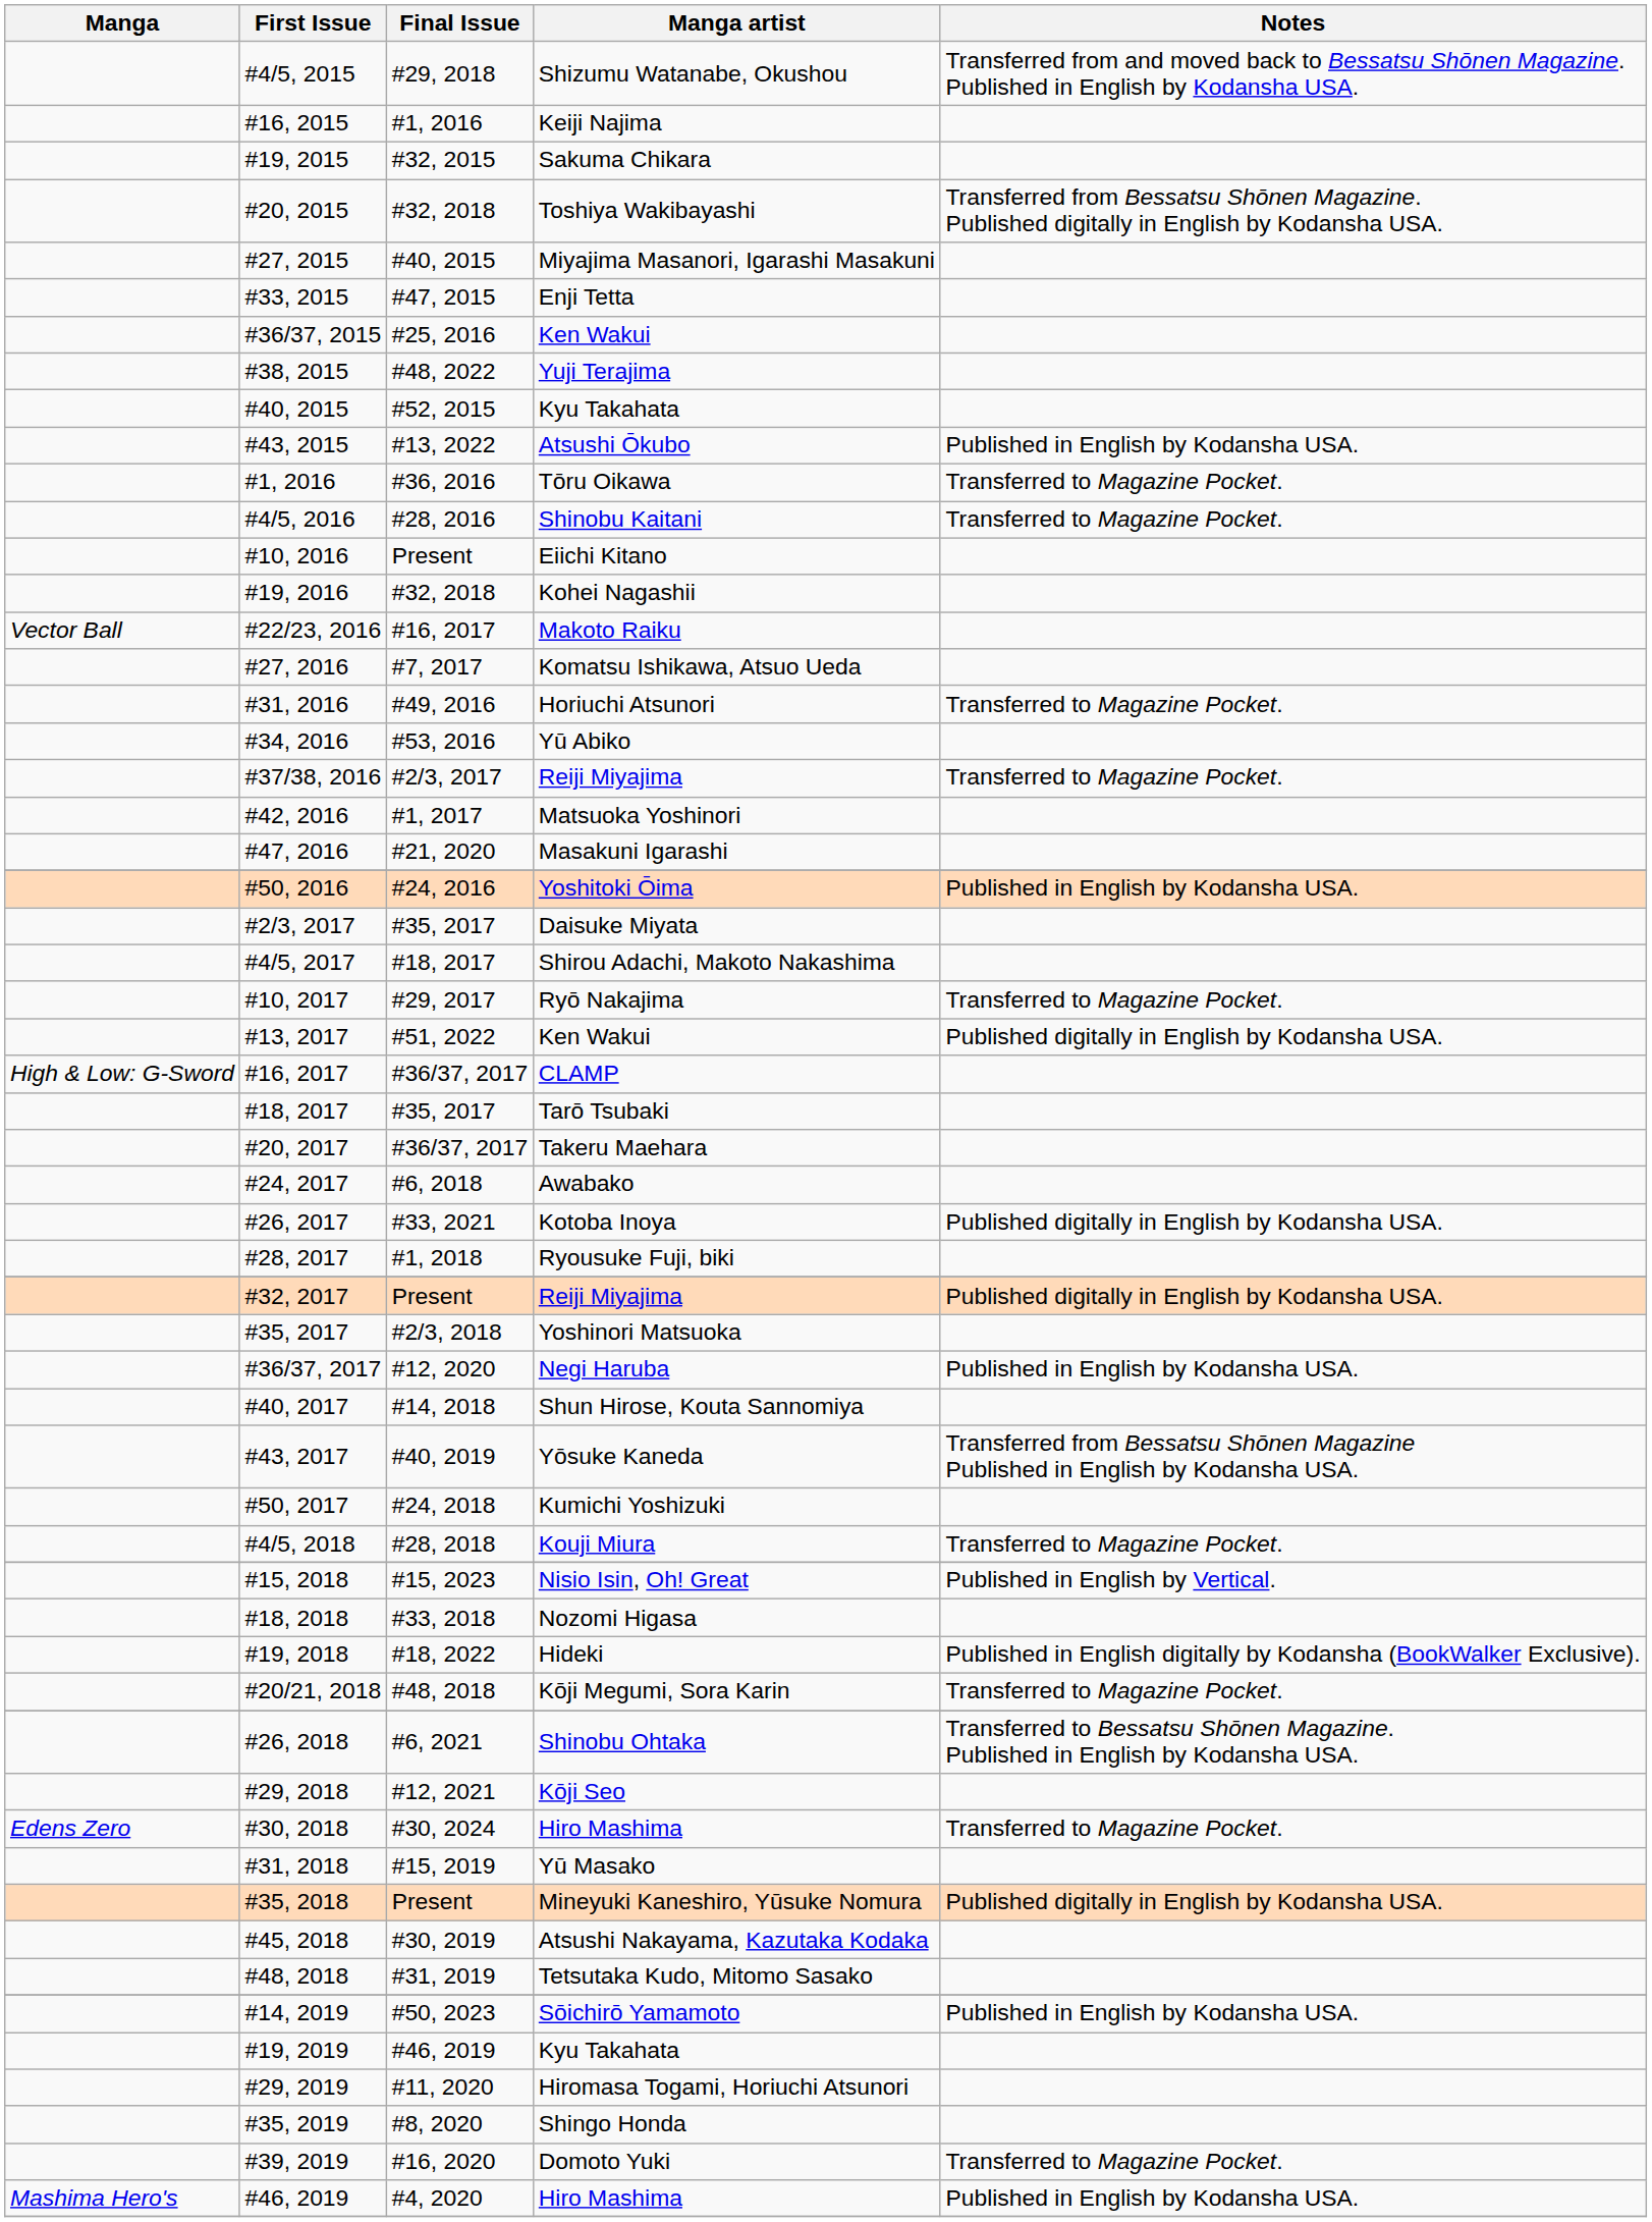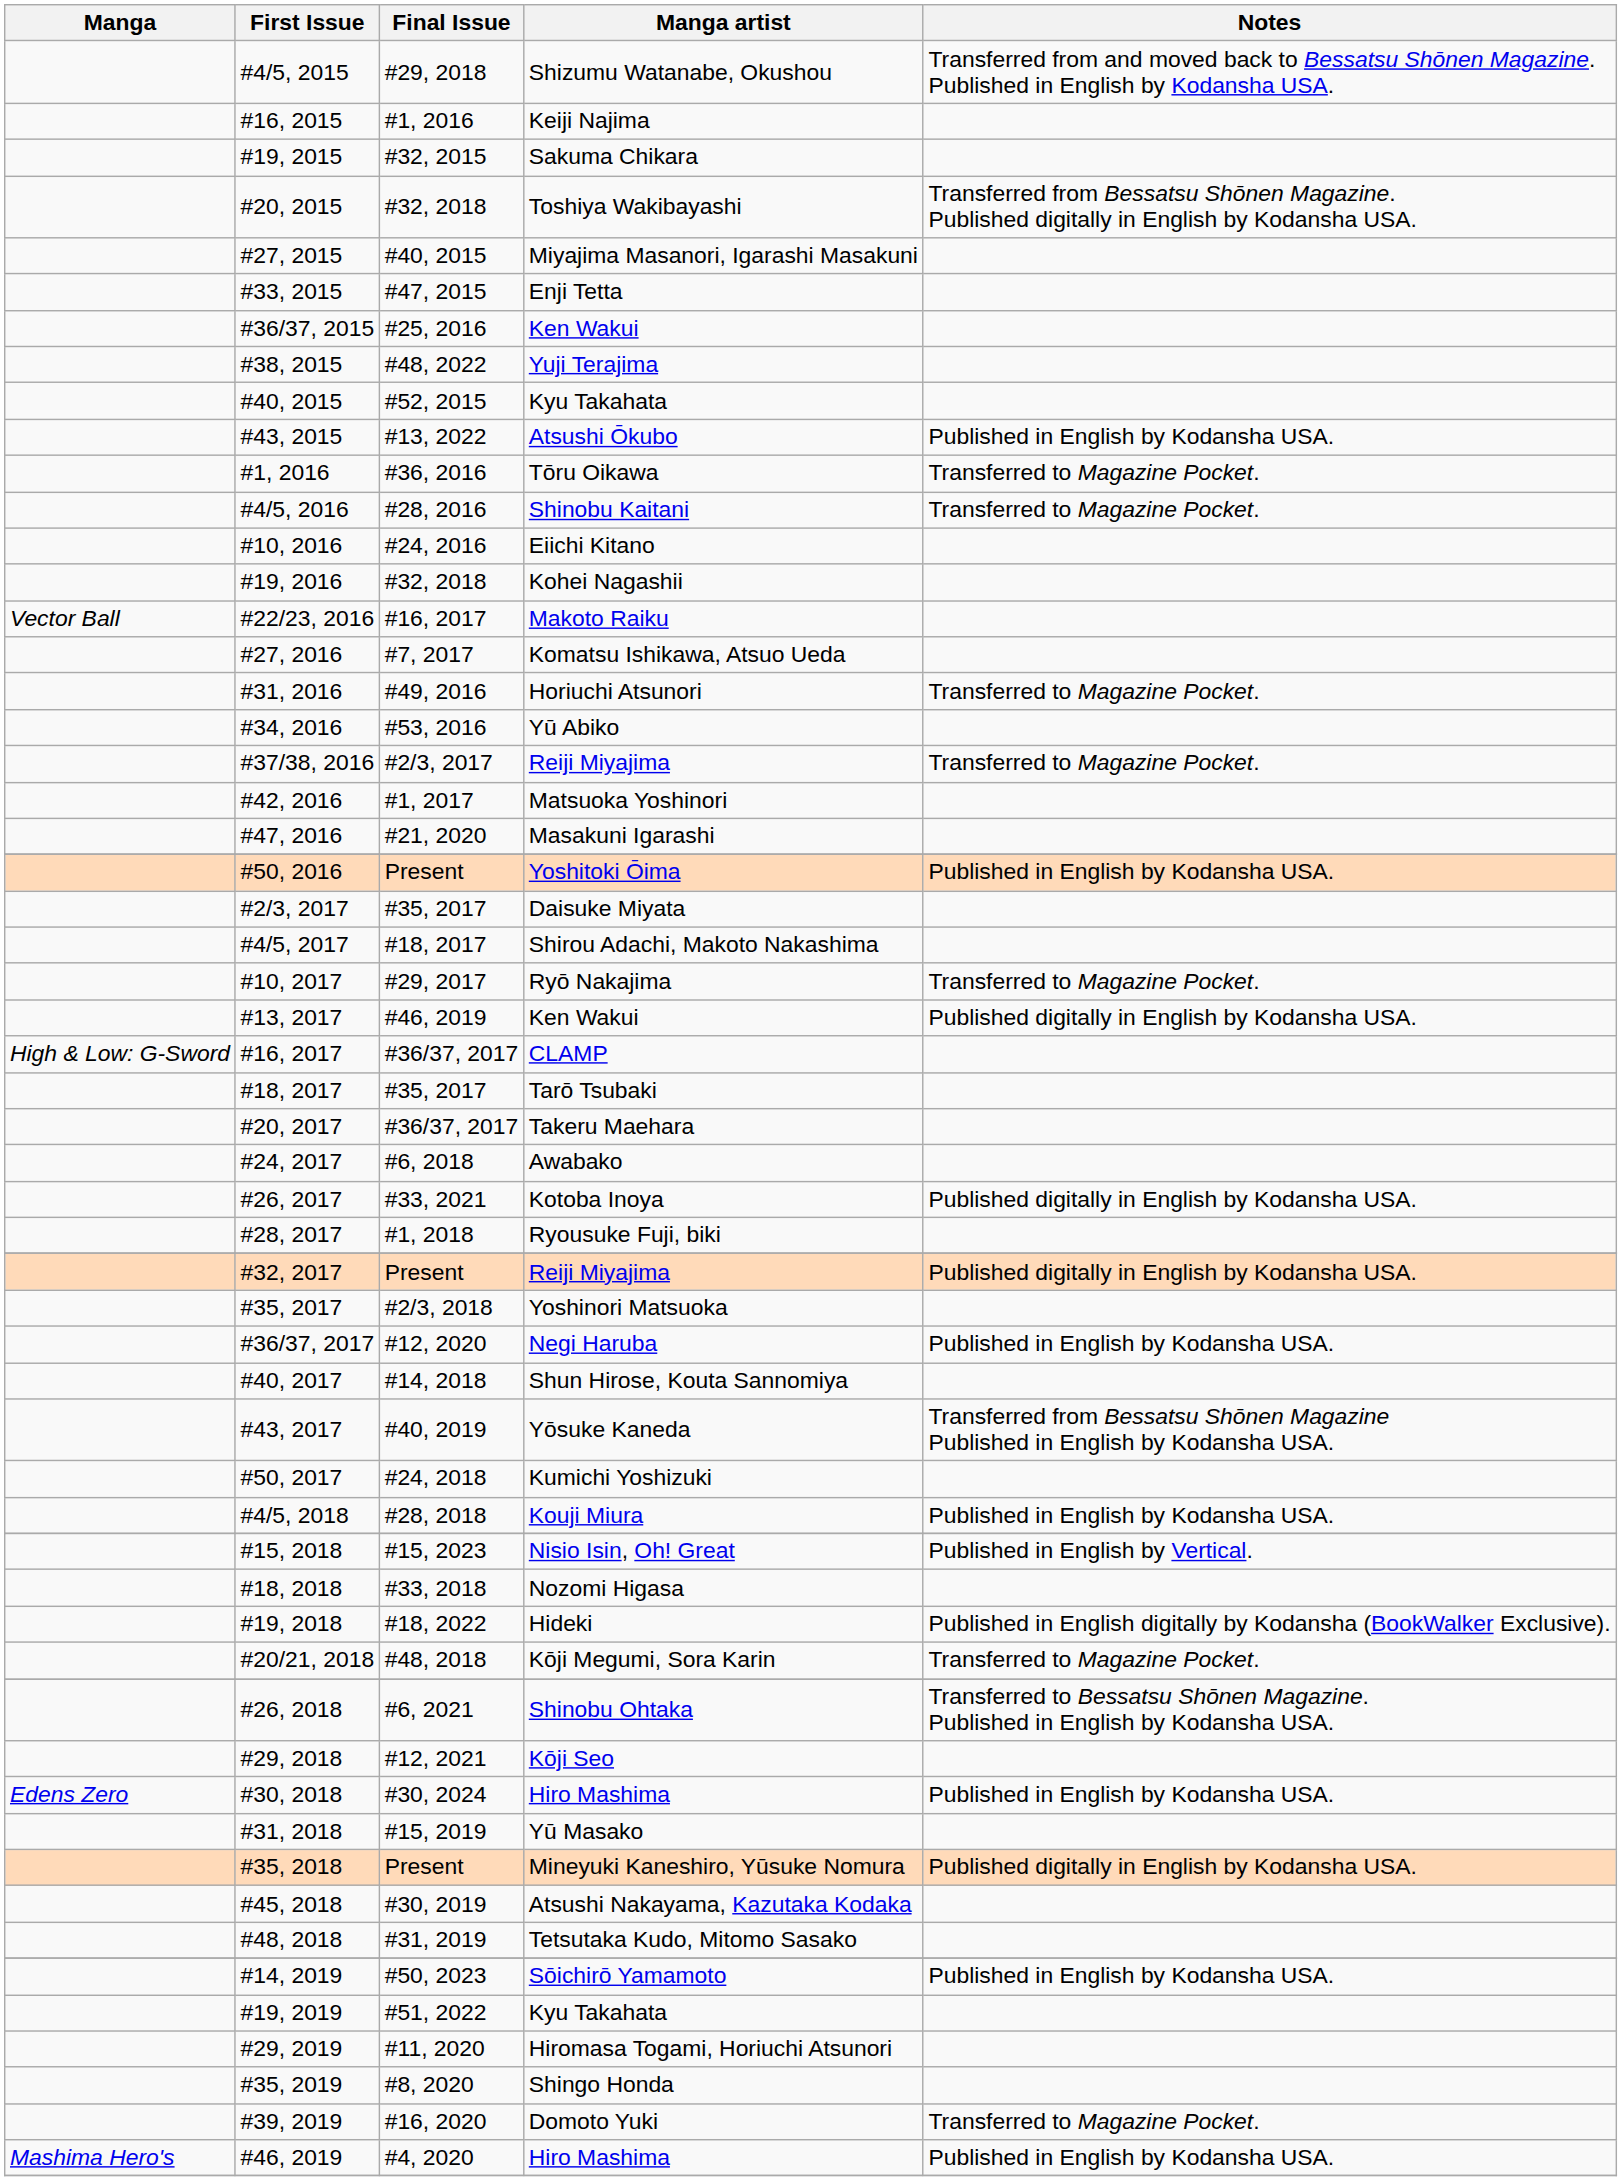Eiichi Kitano | Final Issue: Present -> #24, 2016
Yoshitoki Ōima | Final Issue: #24, 2016 -> Present
#13, 2017 / Ken Wakui | Final Issue: #51, 2022 -> #46, 2019
Kouji Miura | Notes: Transferred to Magazine Pocket. -> Published in English by Kodansha USA.
#30, 2018 / Hiro Mashima | Notes: Transferred to Magazine Pocket. -> Published in English by Kodansha USA.
#19, 2019 / Kyu Takahata | Final Issue: #46, 2019 -> #51, 2022
